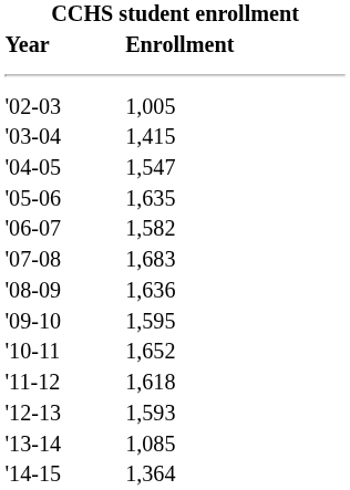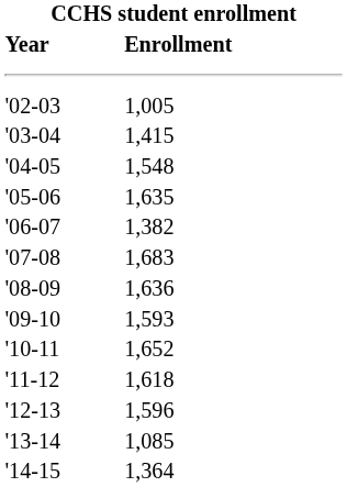'04-05 | Enrollment: 1,547 -> 1,548
'06-07 | Enrollment: 1,582 -> 1,382
'09-10 | Enrollment: 1,595 -> 1,593
'12-13 | Enrollment: 1,593 -> 1,596
